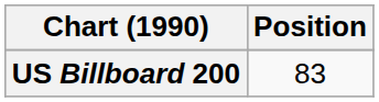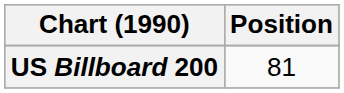US Billboard 200 | Position: 83 -> 81
